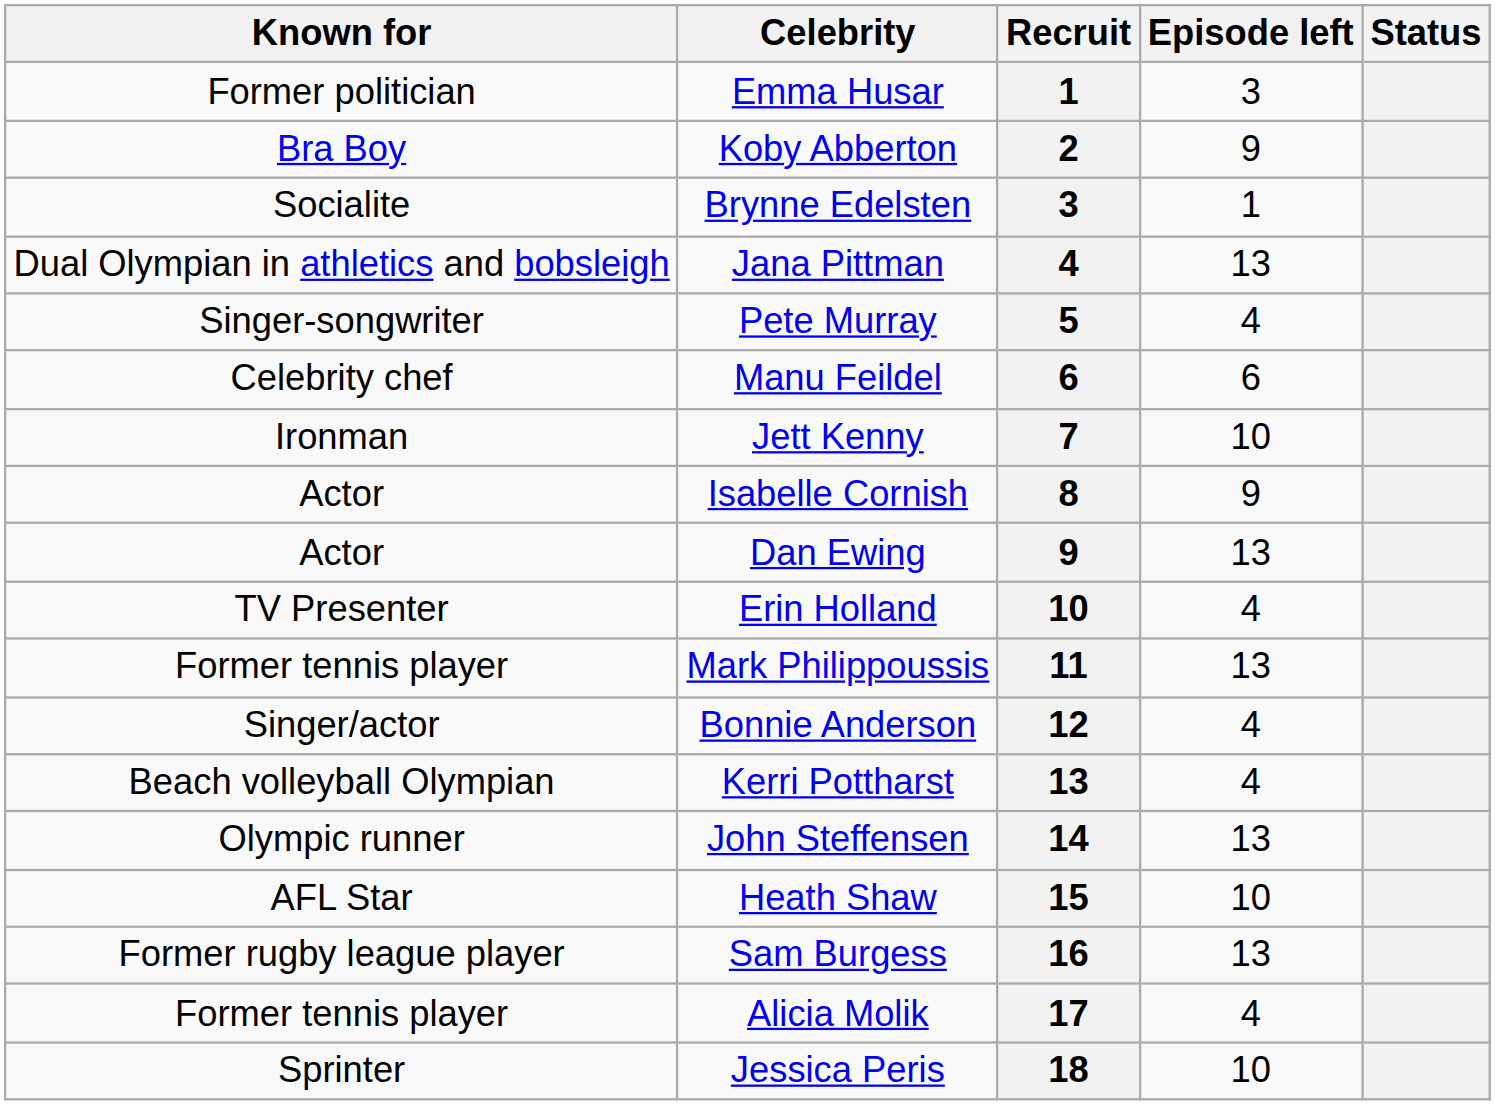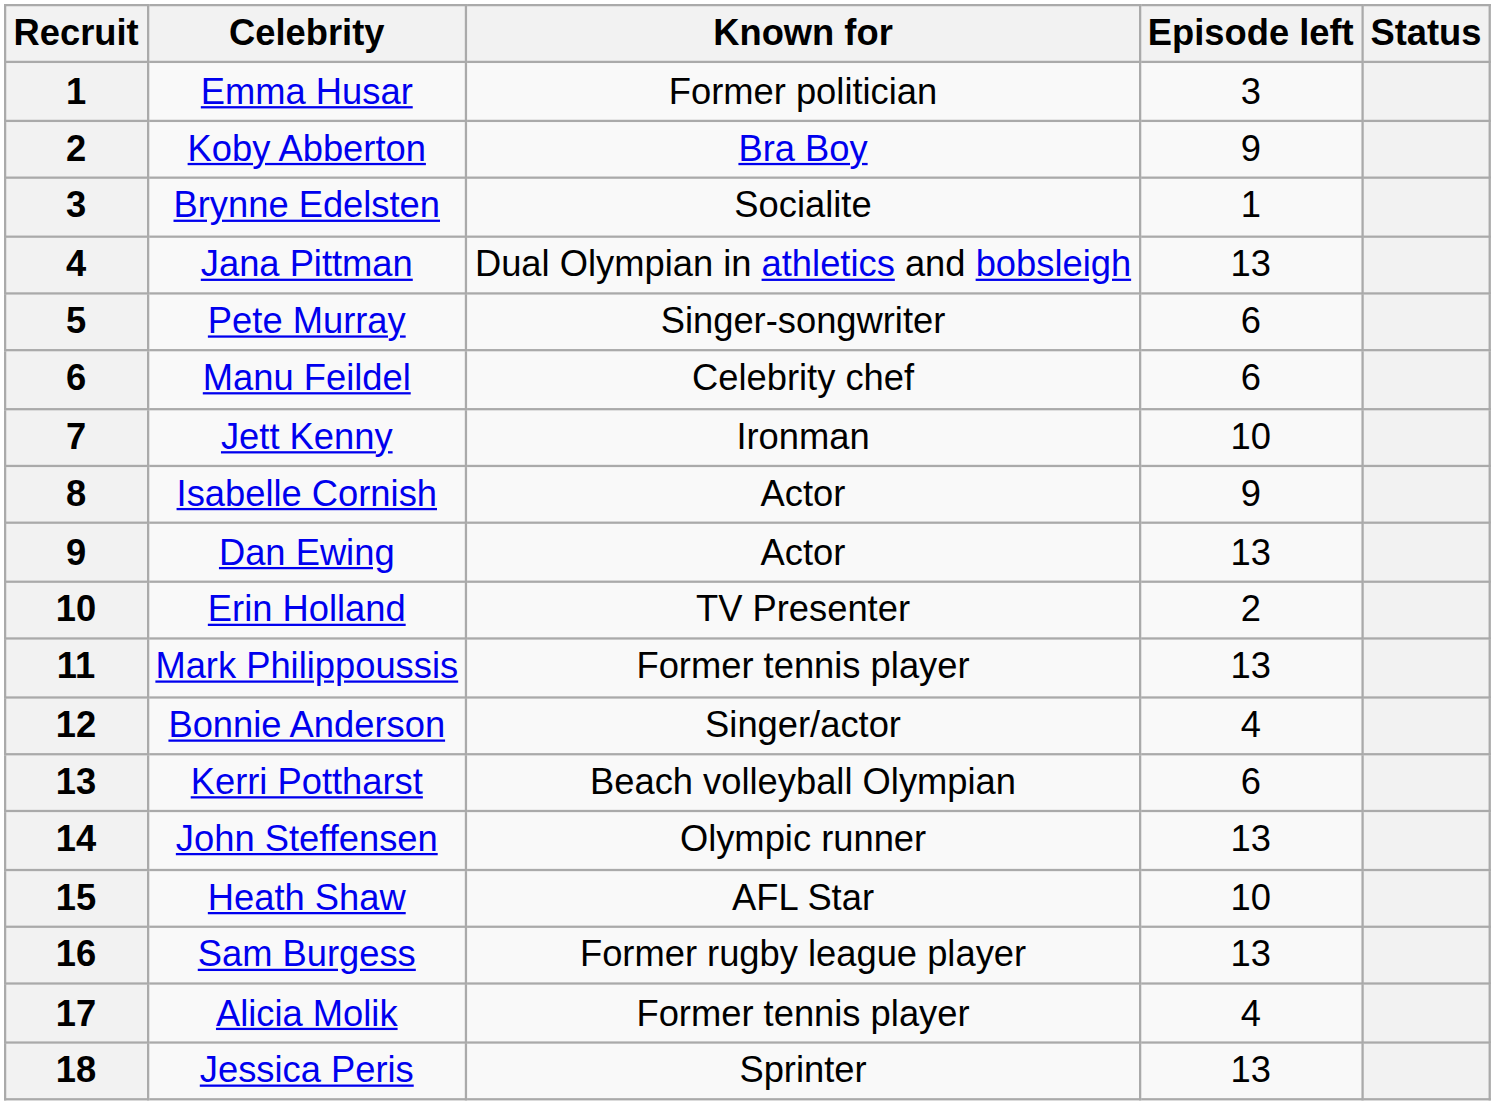columns swapped: Recruit <-> Known for
Pete Murray | Episode left: 4 -> 6
Erin Holland | Episode left: 4 -> 2
Kerri Pottharst | Episode left: 4 -> 6
Jessica Peris | Episode left: 10 -> 13
